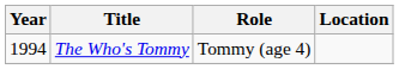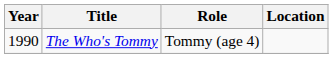The Who's Tommy | Year: 1994 -> 1990
